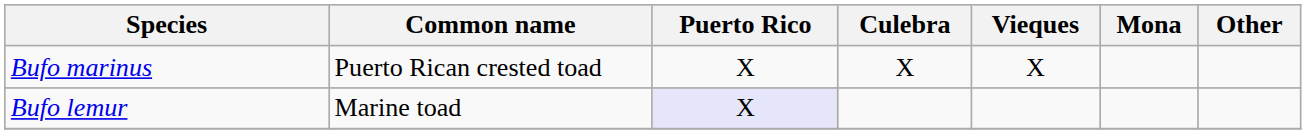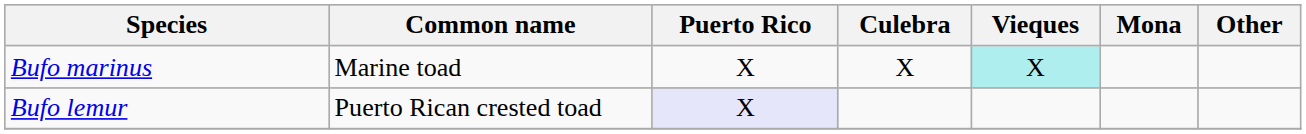Bufo marinus | Common name: Puerto Rican crested toad -> Marine toad
Bufo marinus | Vieques: no background -> paleturquoise background
Bufo lemur | Common name: Marine toad -> Puerto Rican crested toad
